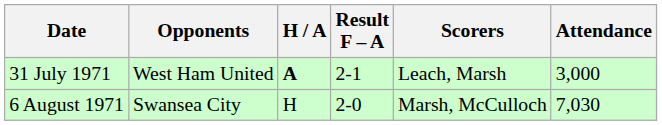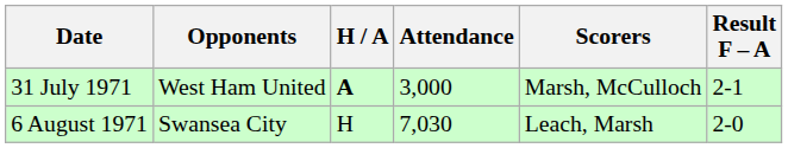columns swapped: Result F – A <-> Attendance
31 July 1971 | Scorers: Leach, Marsh -> Marsh, McCulloch
6 August 1971 | Scorers: Marsh, McCulloch -> Leach, Marsh
